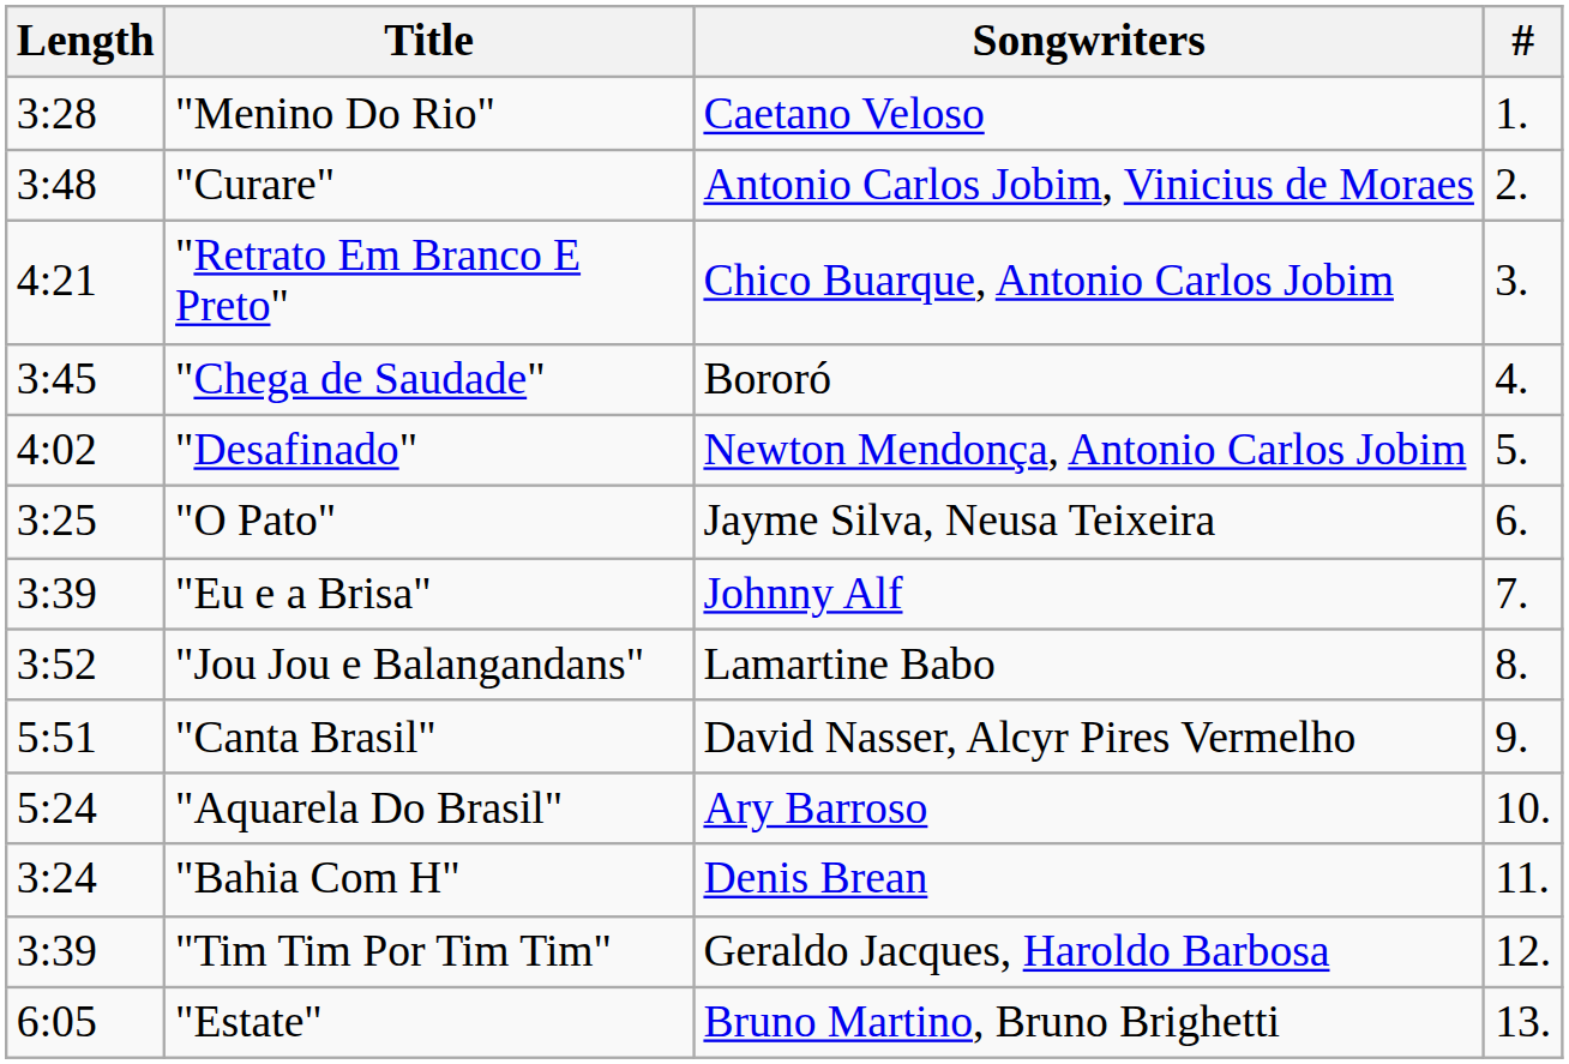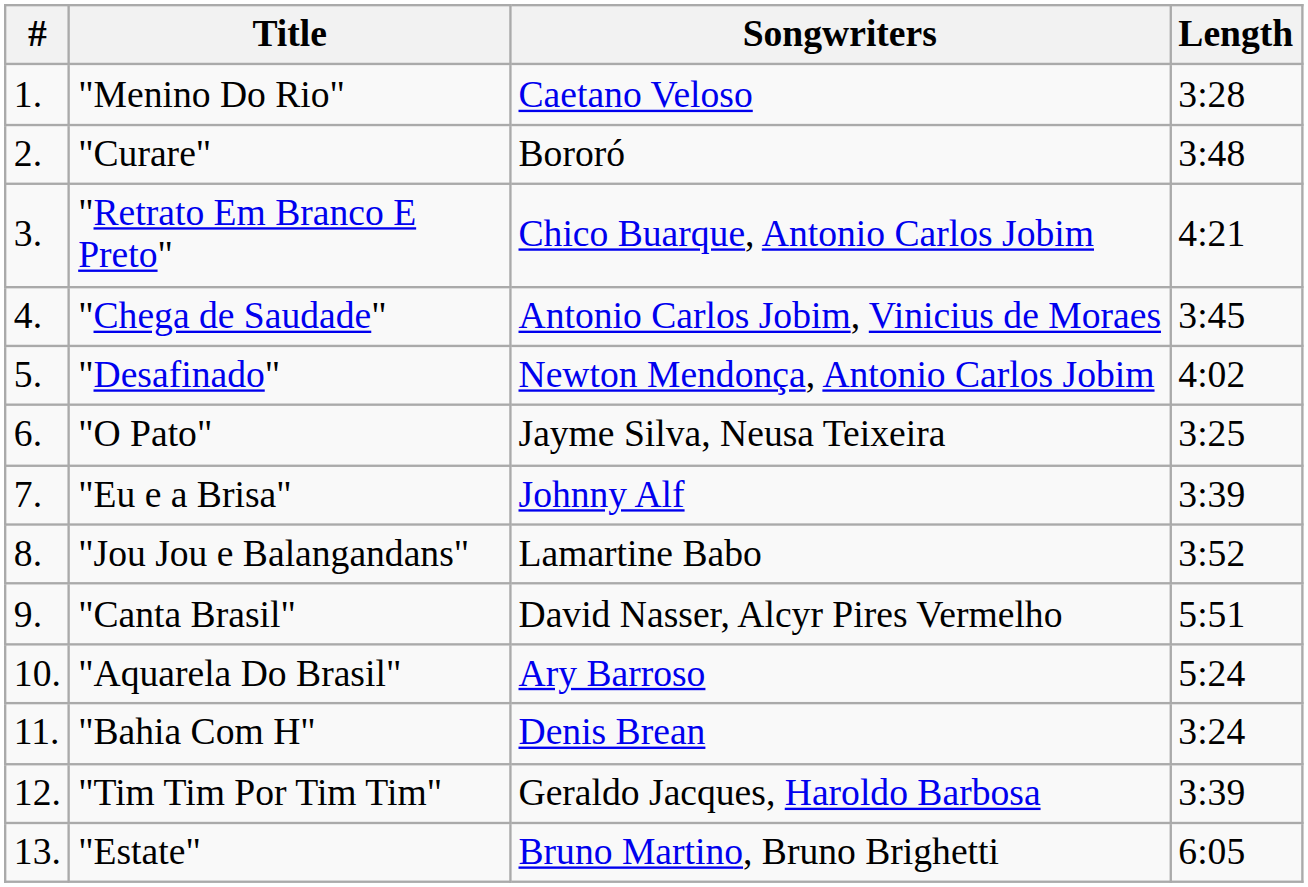columns swapped: # <-> Length
"Curare" | Songwriters: Antonio Carlos Jobim, Vinicius de Moraes -> Bororó
"Chega de Saudade" | Songwriters: Bororó -> Antonio Carlos Jobim, Vinicius de Moraes
